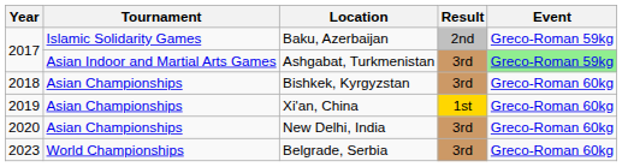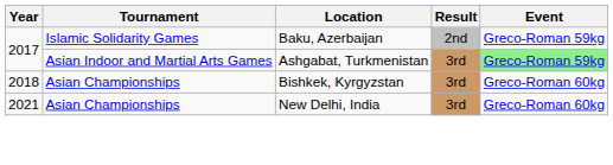- row: 2019 | Asian Championships | Xi'an, China | 1st | Greco-Roman 60kg
New Delhi, India | Year: 2020 -> 2021
- row: 2023 | World Championships | Belgrade, Serbia | 3rd | Greco-Roman 60kg
